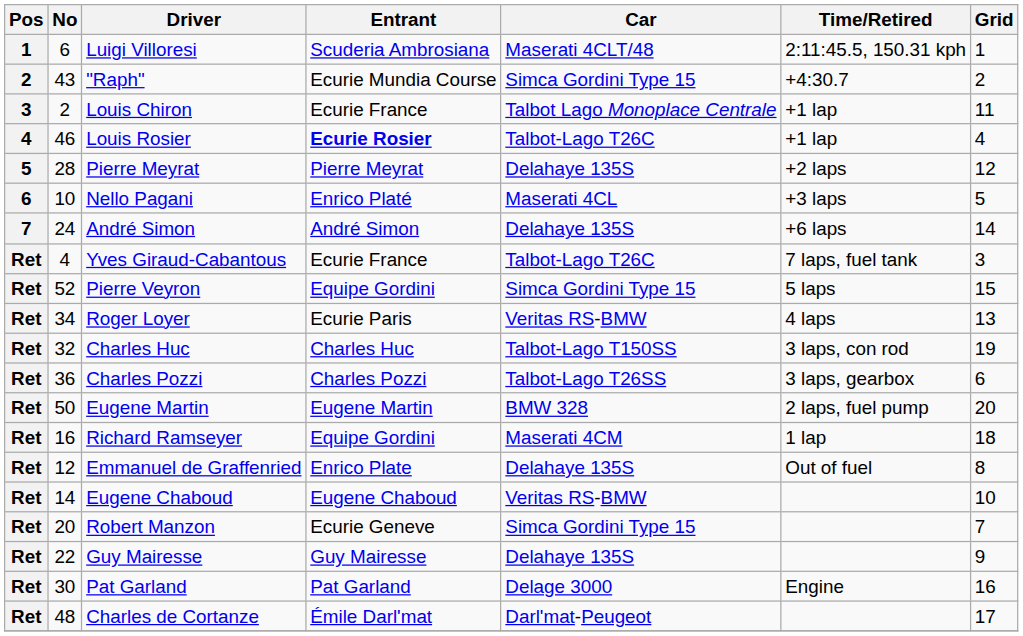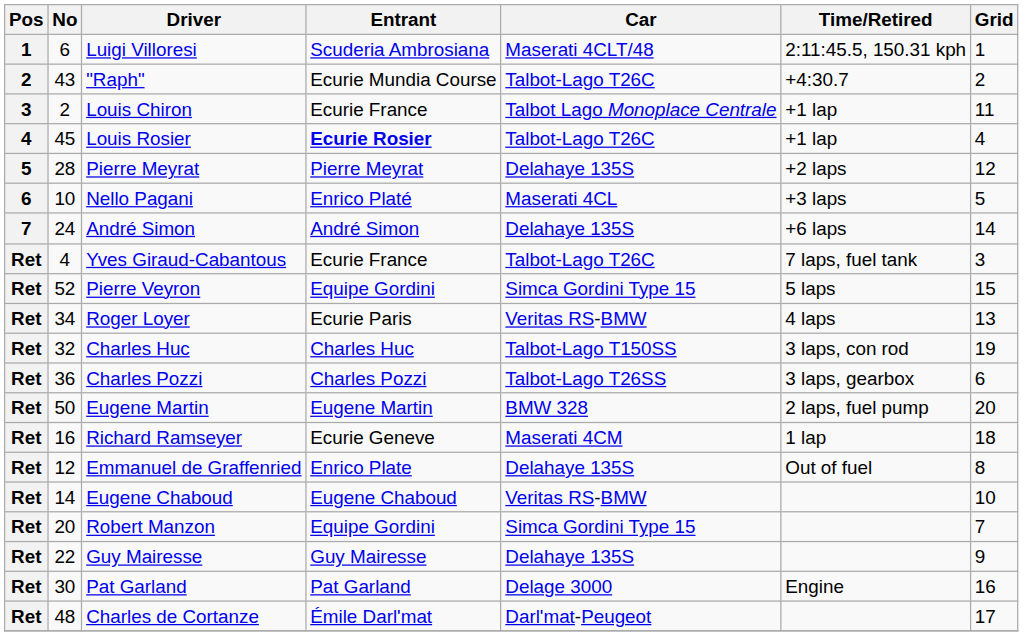"Raph" | Car: Simca Gordini Type 15 -> Talbot-Lago T26C
Louis Rosier | No: 46 -> 45
Richard Ramseyer | Entrant: Equipe Gordini -> Ecurie Geneve
Robert Manzon | Entrant: Ecurie Geneve -> Equipe Gordini
